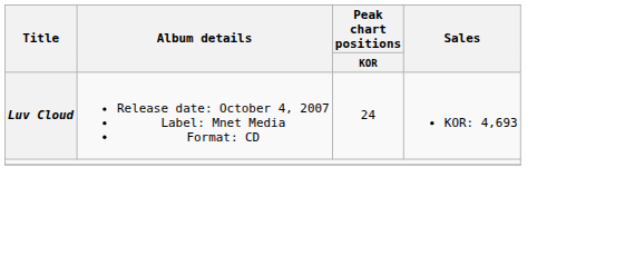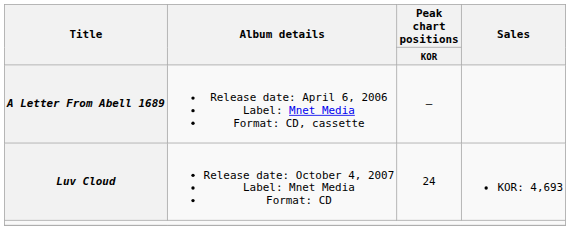+ row: A Letter From Abell 1689 | Release date: April 6, 2006 Label: Mnet Media Format: CD, cassette | —
